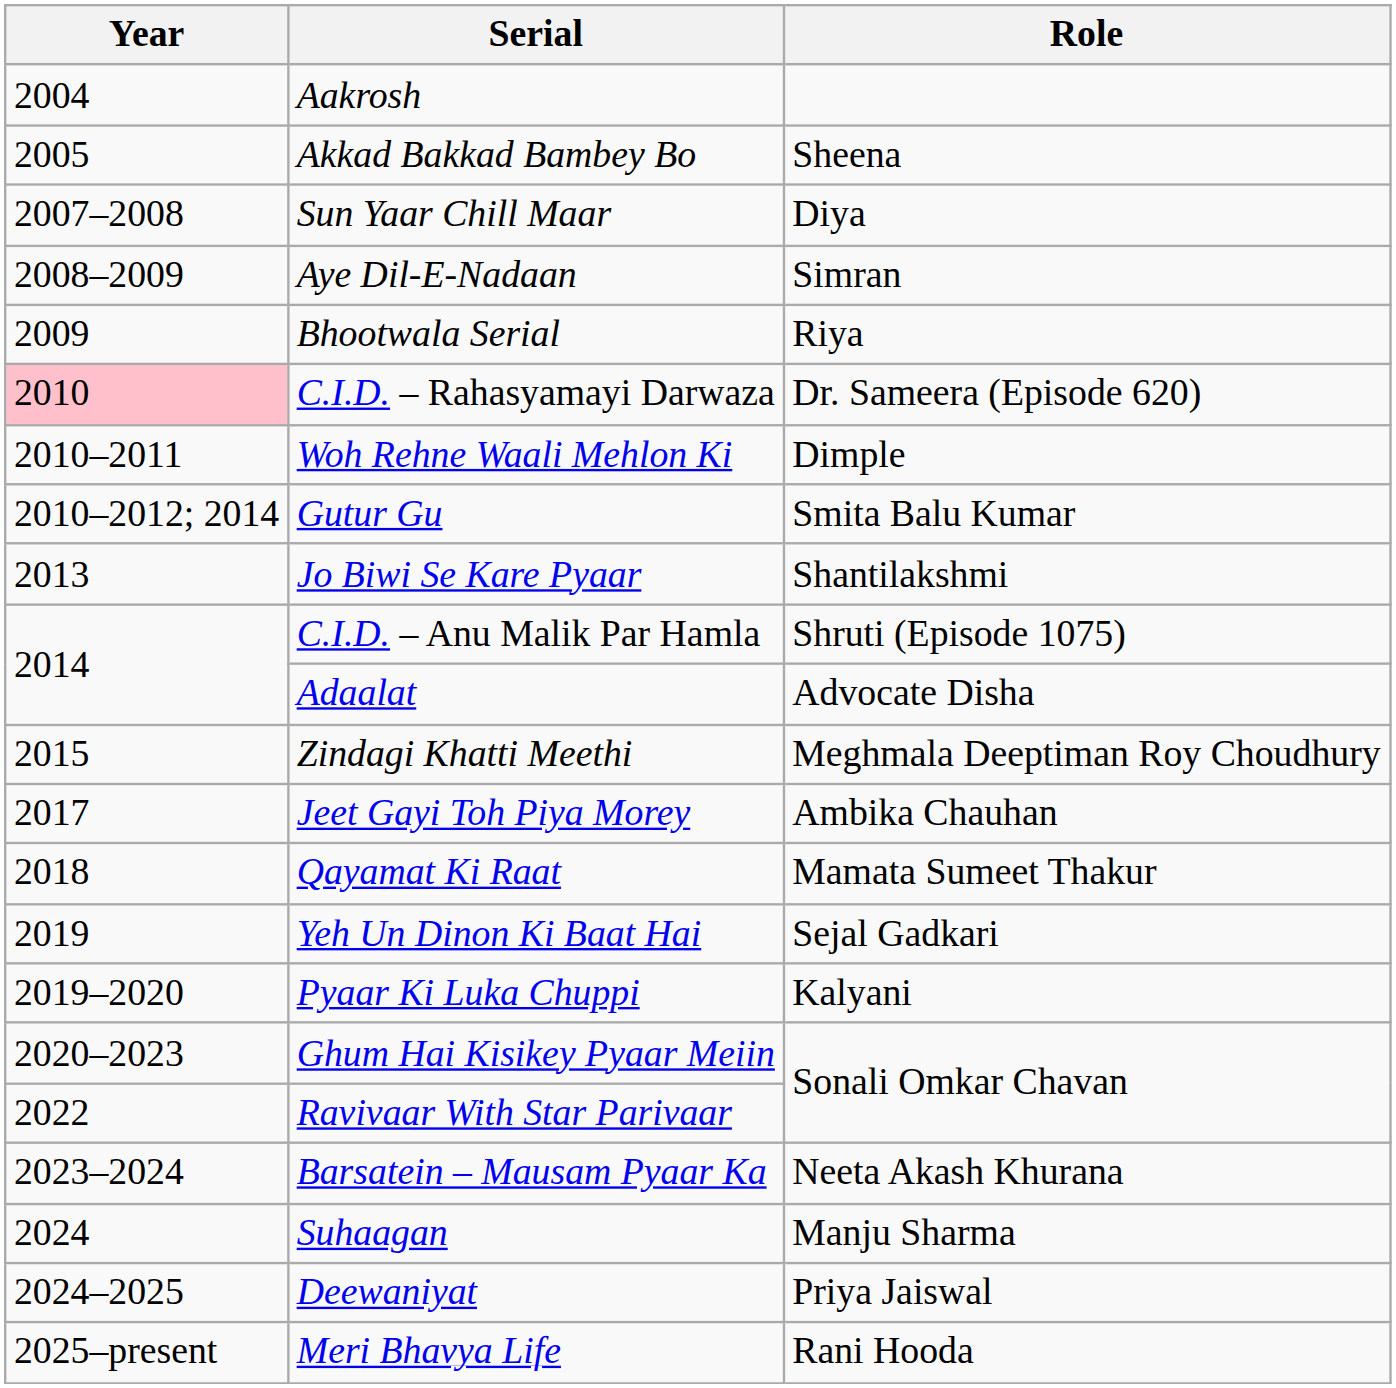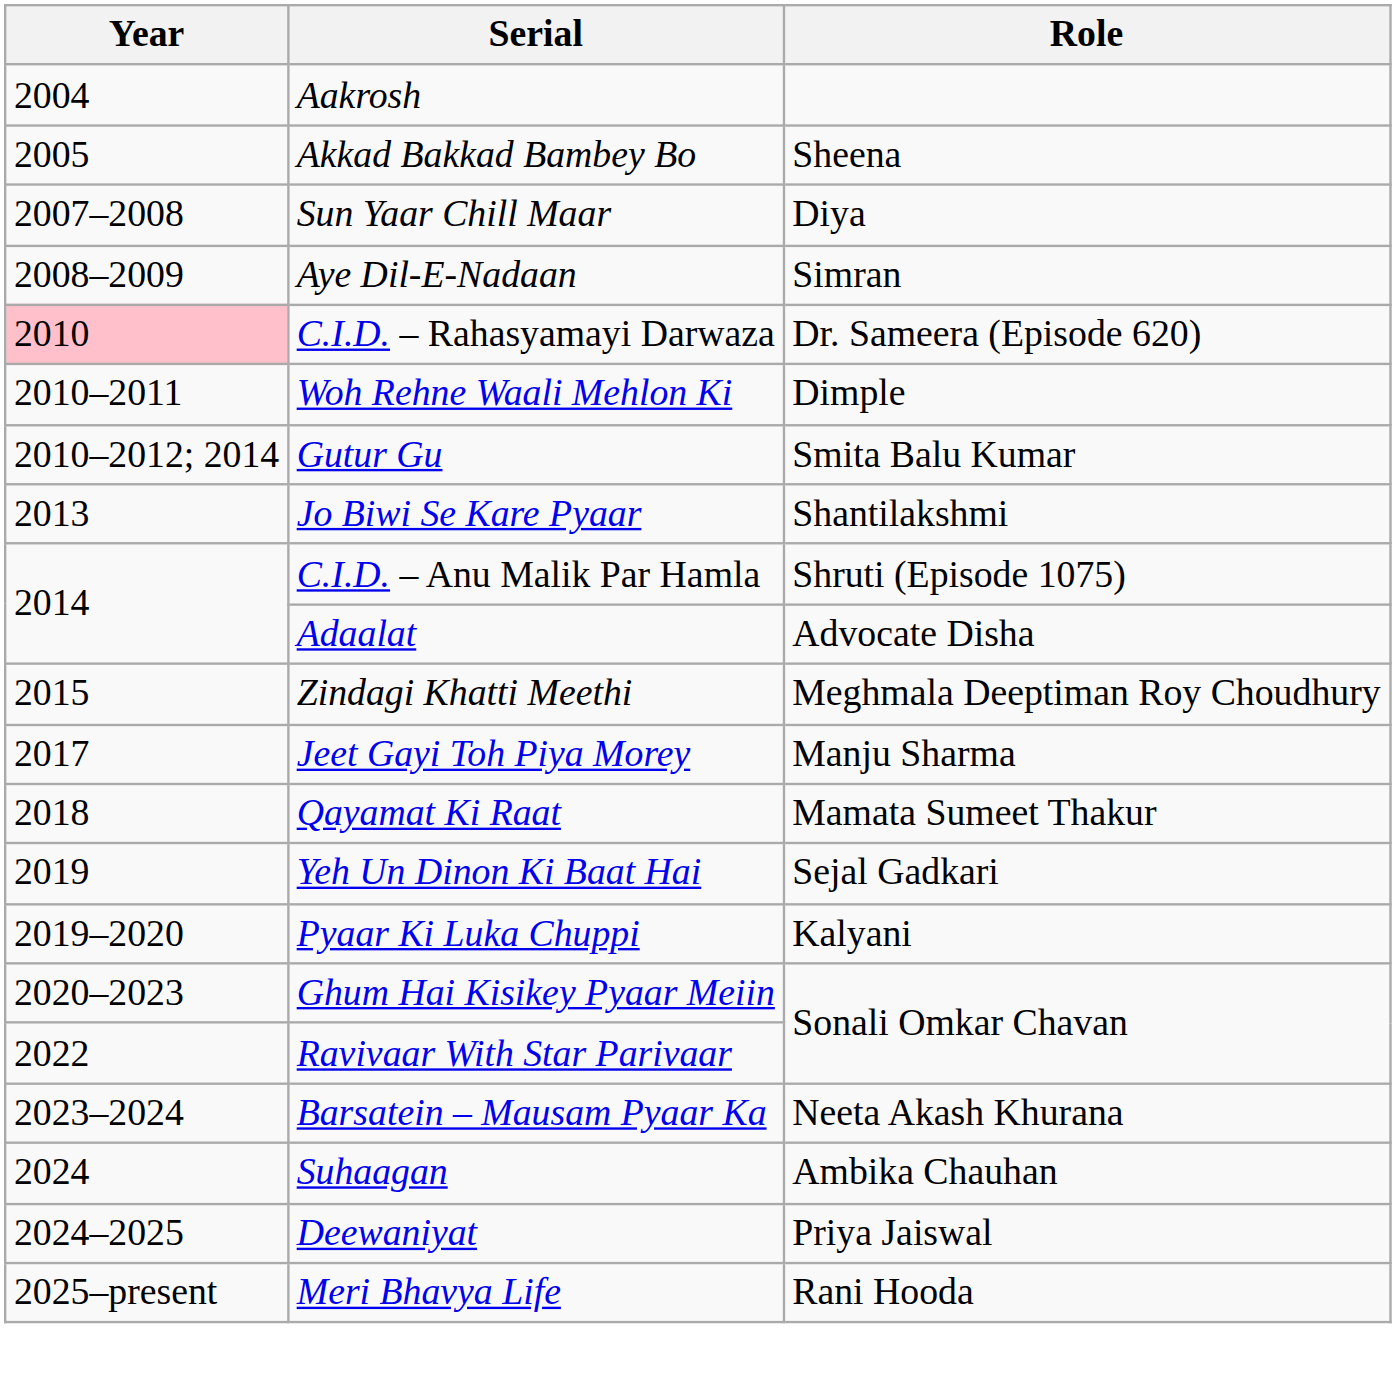- row: 2009 | Bhootwala Serial | Riya
Jeet Gayi Toh Piya Morey | Role: Ambika Chauhan -> Manju Sharma
Suhaagan | Role: Manju Sharma -> Ambika Chauhan
